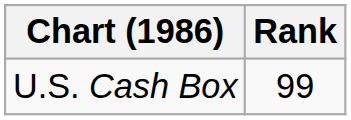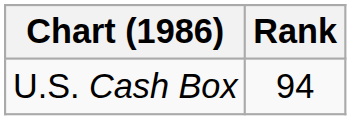U.S. Cash Box | Rank: 99 -> 94
